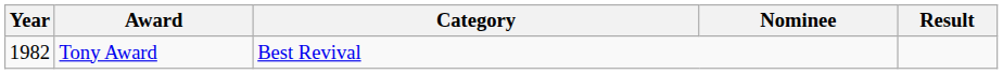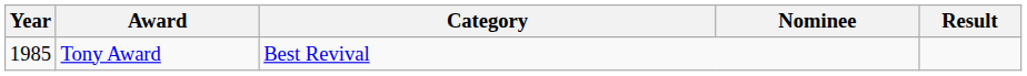Tony Award | Year: 1982 -> 1985
